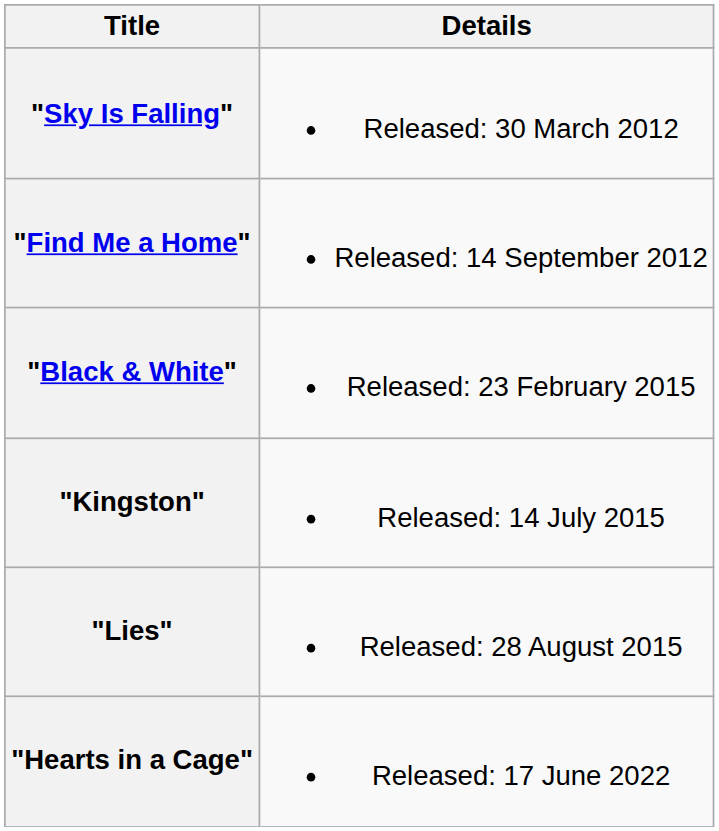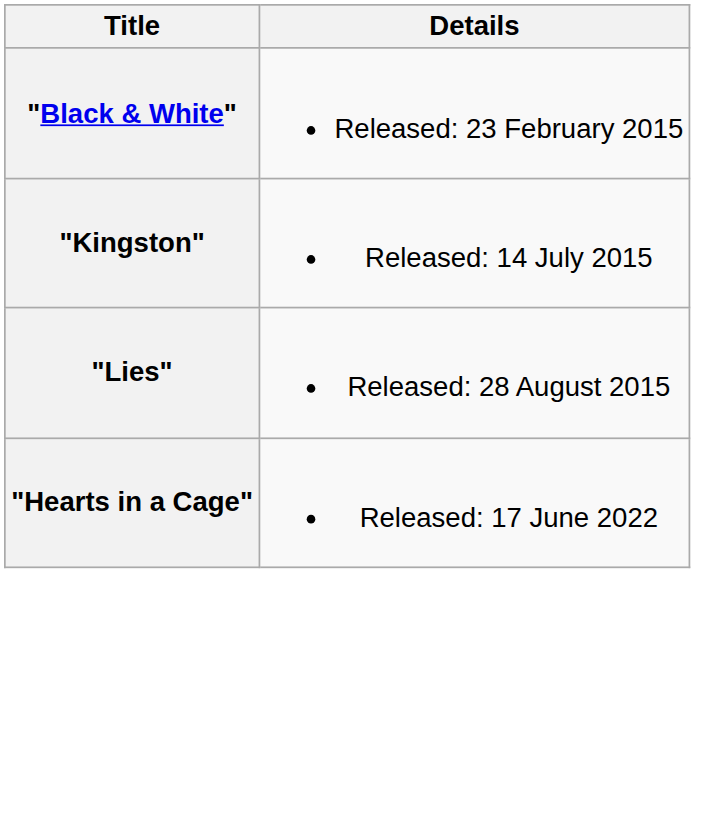- row: "Sky Is Falling" | Released: 30 March 2012
- row: "Find Me a Home" | Released: 14 September 2012
